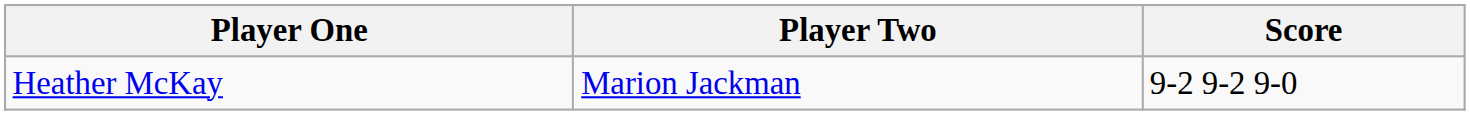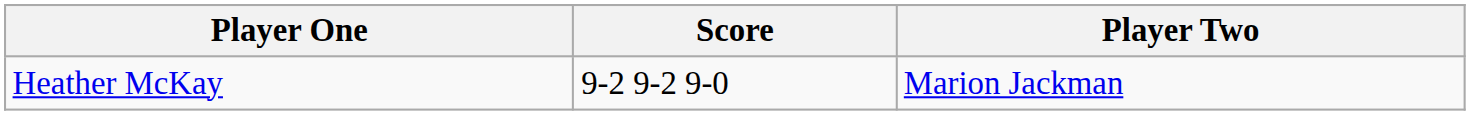columns swapped: Player Two <-> Score
